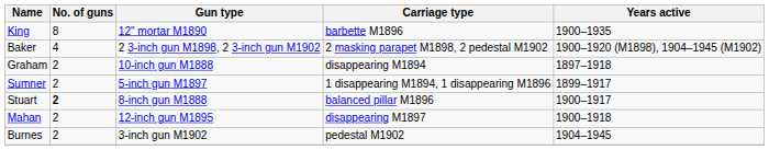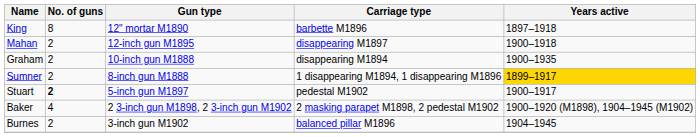King | Years active: 1900–1935 -> 1897–1918
rows swapped: Mahan <-> Baker
Graham | Years active: 1897–1918 -> 1900–1935
Sumner | Gun type: 5-inch gun M1897 -> 8-inch gun M1888
Sumner | Years active: no background -> gold background
Stuart | Gun type: 8-inch gun M1888 -> 5-inch gun M1897
Stuart | Carriage type: balanced pillar M1896 -> pedestal M1902
Burnes | Carriage type: pedestal M1902 -> balanced pillar M1896
